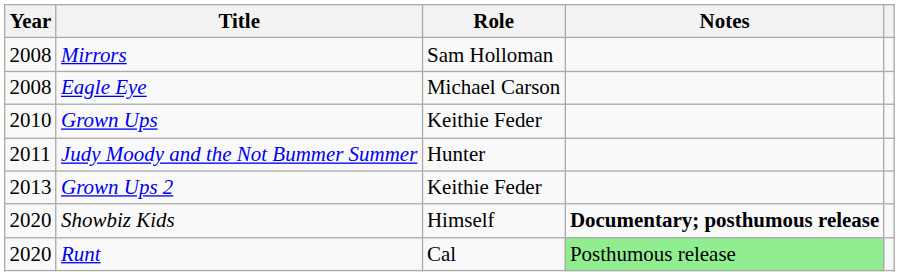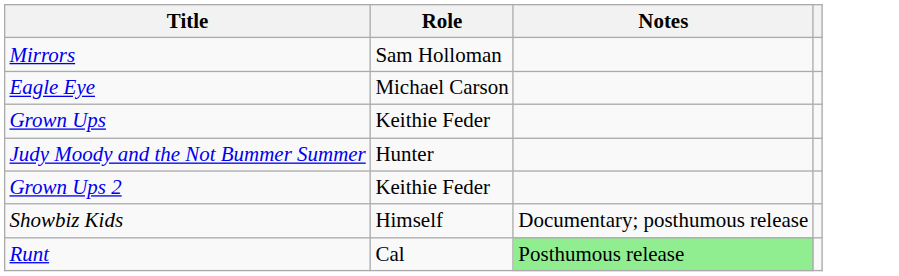- column: Year | 2008 | 2008 | 2010 | 2011 | 2013 | 2020 | 2020
Showbiz Kids | Notes: bold -> normal
